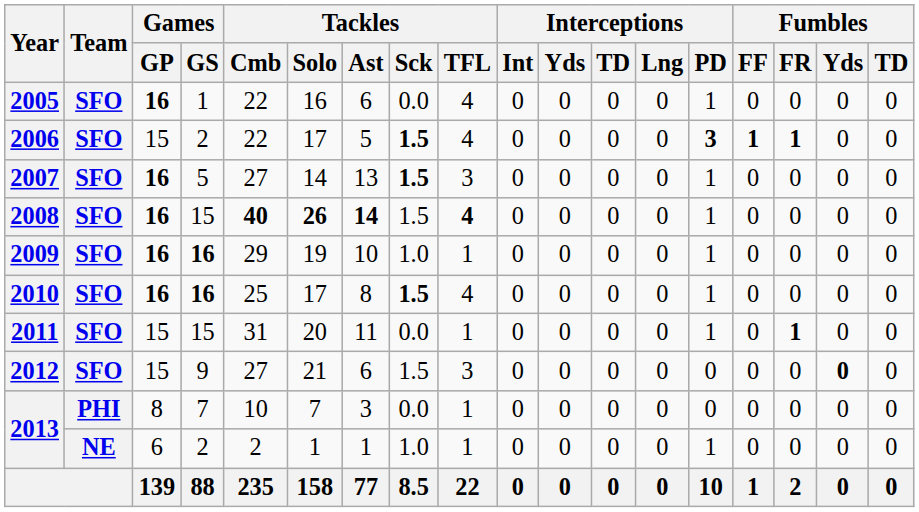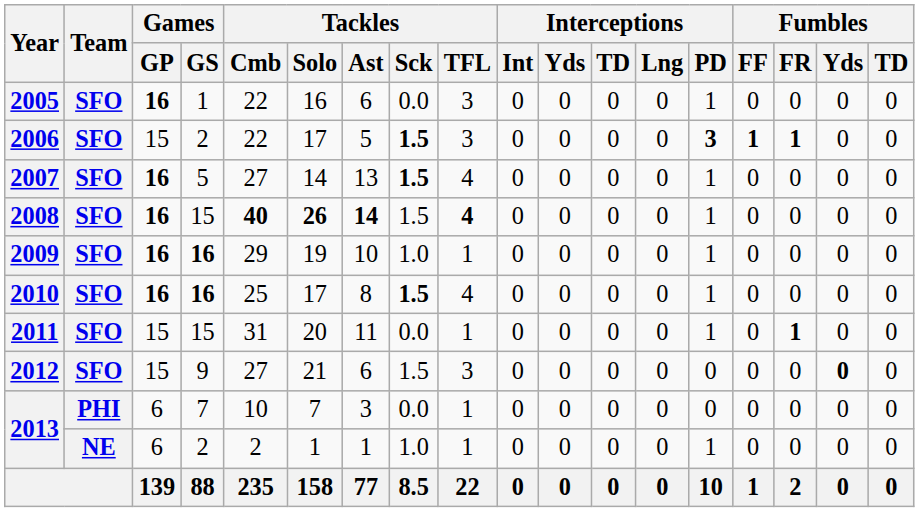2005 | Tackles / TFL: 4 -> 3
2006 | Tackles / TFL: 4 -> 3
2007 | Tackles / TFL: 3 -> 4
2013 / 7 | Games / GP: 8 -> 6
